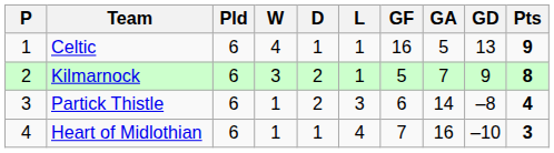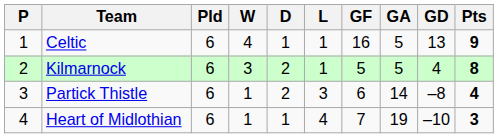Kilmarnock | GA: 7 -> 5
Kilmarnock | GD: 9 -> 4
Heart of Midlothian | GA: 16 -> 19
